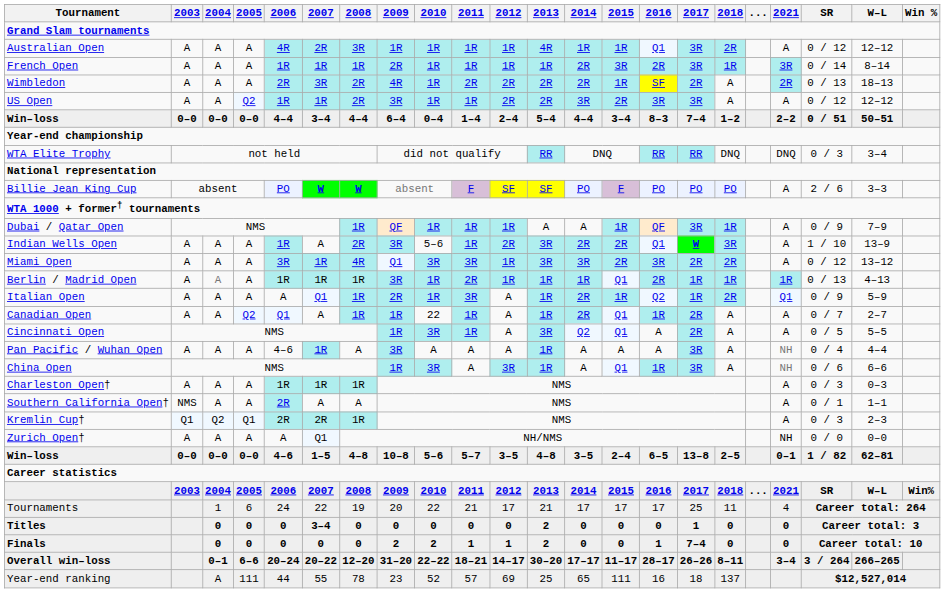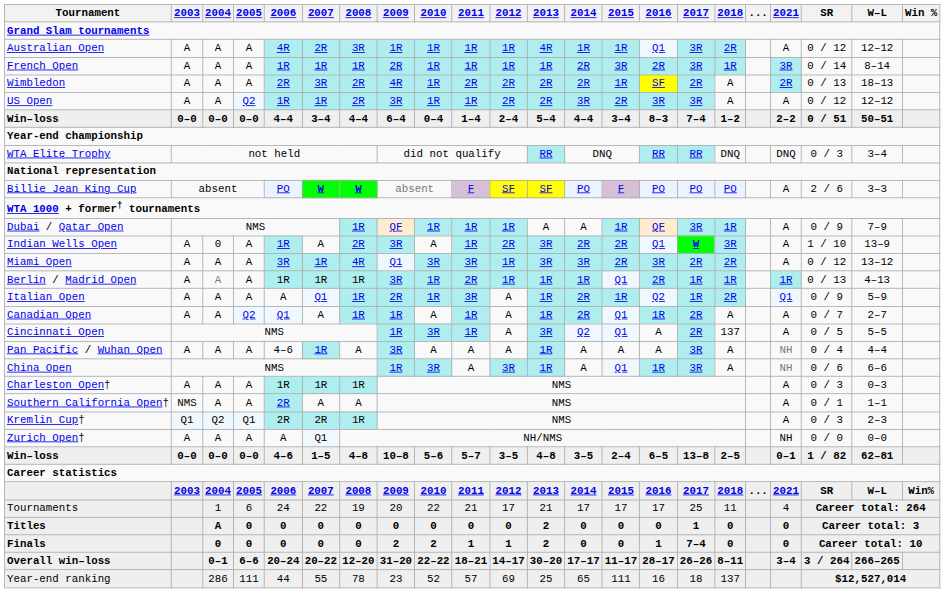Indian Wells Open | 2004: A -> 0
Indian Wells Open | 2010: 5–6 -> A
Canadian Open | 2010: 22 -> A
Cincinnati Open | 2018: A -> 137
Titles | 2004: 0 -> A
Titles | 2007: 3–4 -> 0
Year-end ranking | 2004: A -> 286
